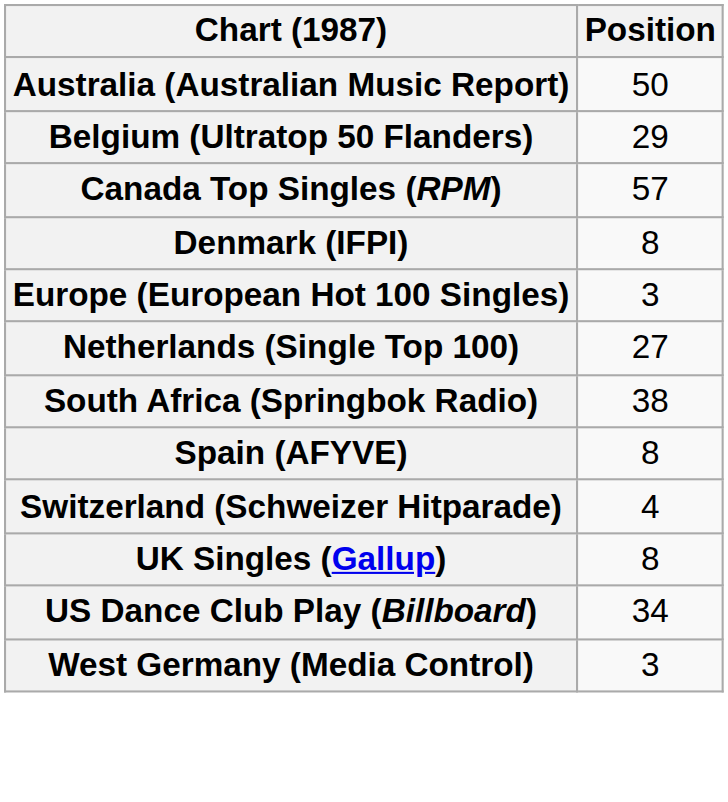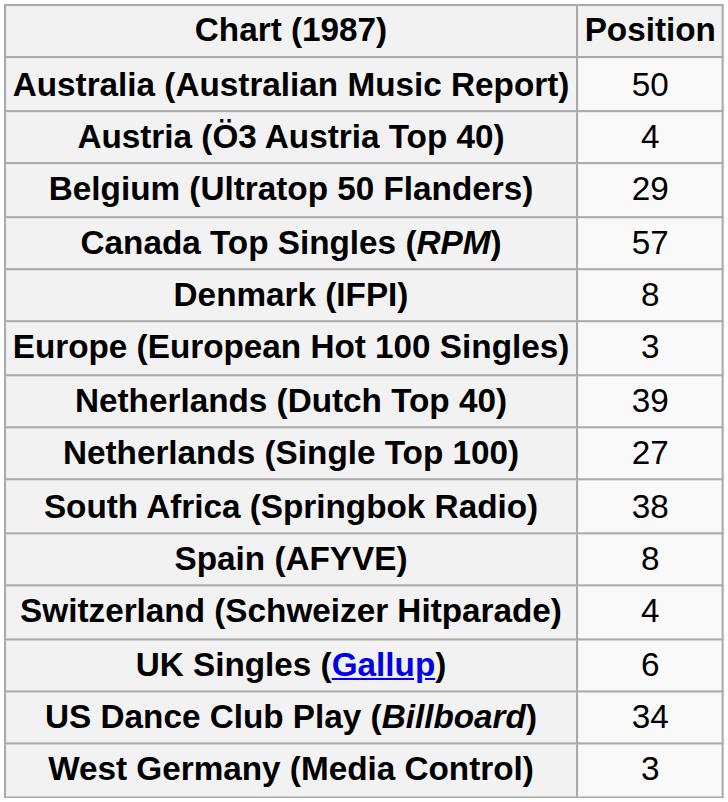+ row: Austria (Ö3 Austria Top 40) | 4
+ row: Netherlands (Dutch Top 40) | 39
UK Singles (Gallup) | Position: 8 -> 6
